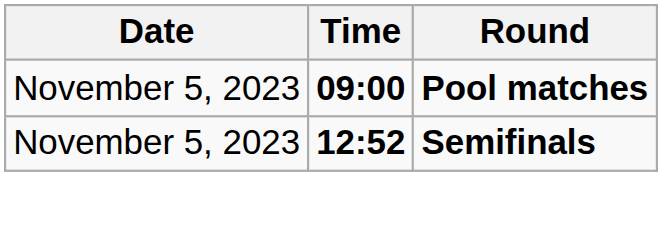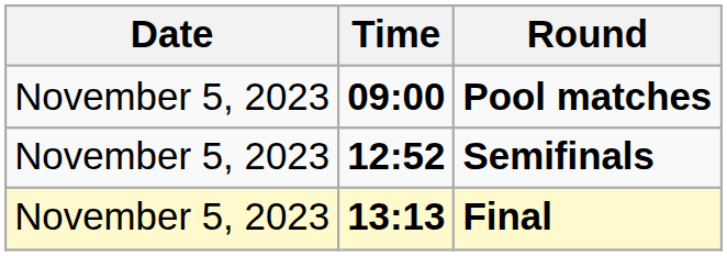+ row: November 5, 2023 | 13:13 | Final
